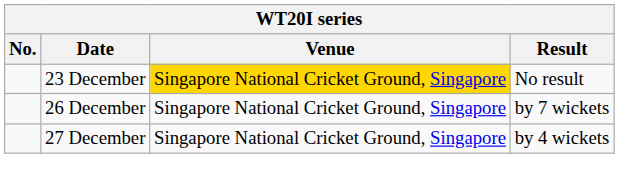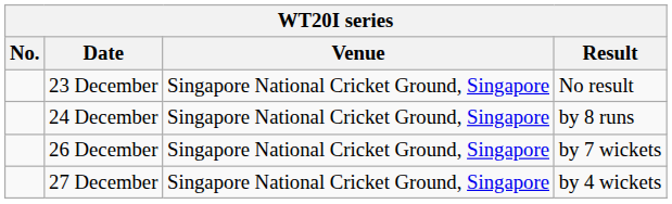23 December | Venue: gold background -> no background
+ row: 24 December | Singapore National Cricket Ground, Singapore | by 8 runs
